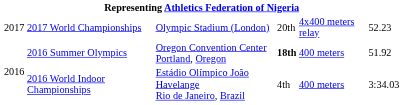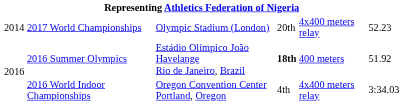2017 World Championships | column 1: 2017 -> 2014
2016 Summer Olympics | column 3: Oregon Convention Center Portland, Oregon -> Estádio Olímpico João Havelange Rio de Janeiro, Brazil
2016 World Indoor Championships | column 3: Estádio Olímpico João Havelange Rio de Janeiro, Brazil -> Oregon Convention Center Portland, Oregon
2016 World Indoor Championships | column 5: 400 meters -> 4x400 meters relay
